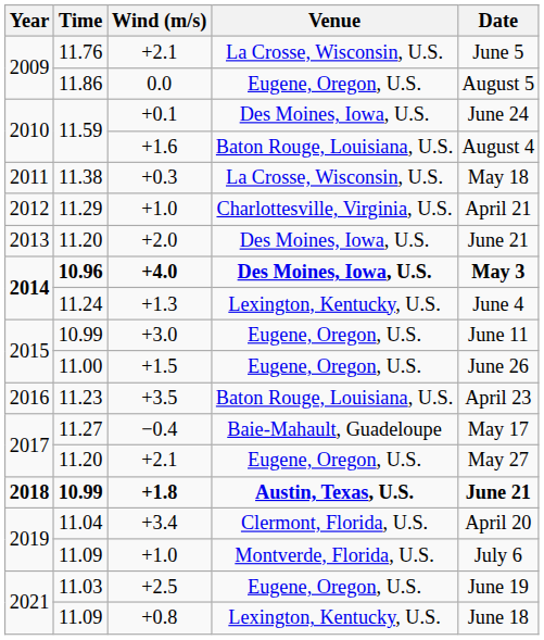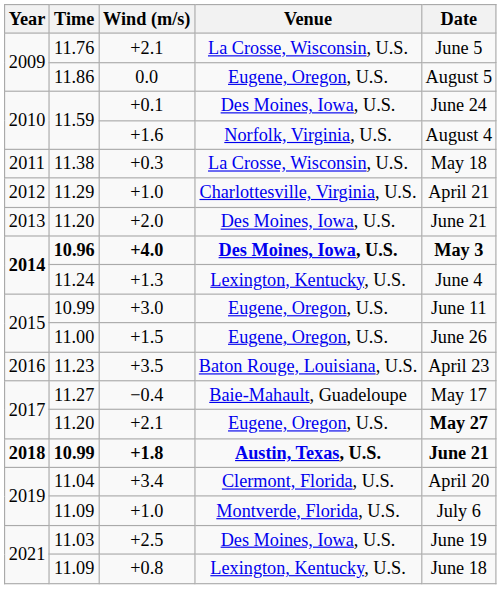+1.6 | Venue: Baton Rouge, Louisiana, U.S. -> Norfolk, Virginia, U.S.
11.20 / +2.1 | Date: normal -> bold
+2.5 | Venue: Eugene, Oregon, U.S. -> Des Moines, Iowa, U.S.
